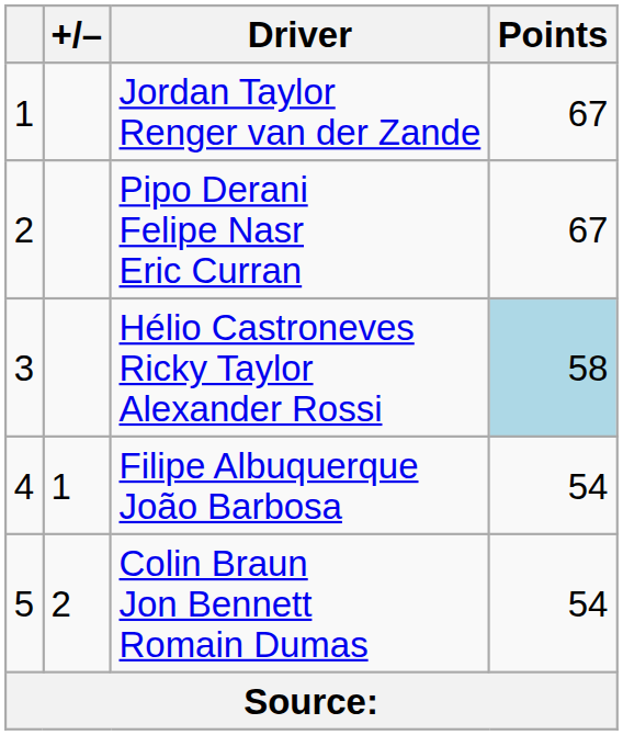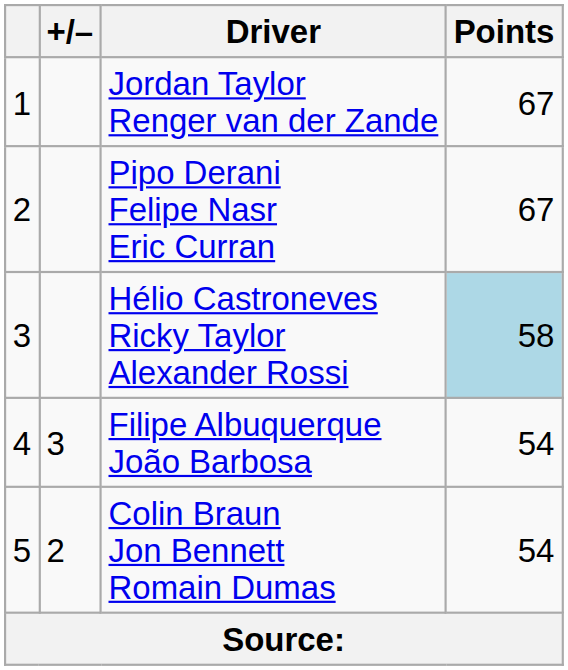Filipe Albuquerque João Barbosa | +/–: 1 -> 3
